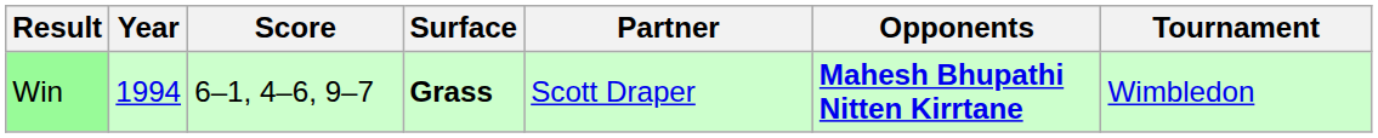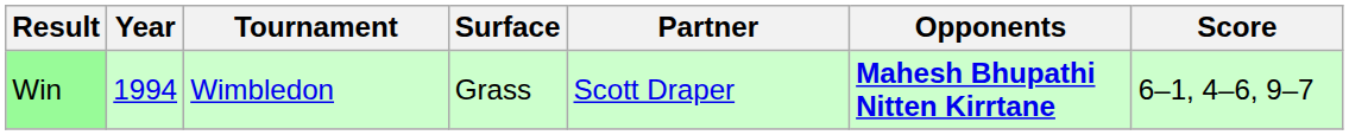columns swapped: Tournament <-> Score
Win | Surface: bold -> normal
